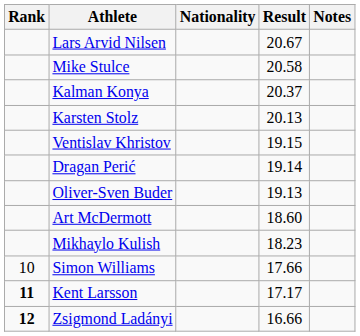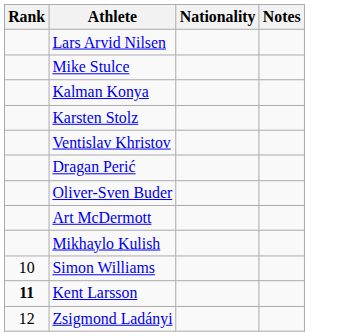- column: Result | 20.67 | 20.58 | 20.37 | 20.13 | 19.15 | 19.14 | 19.13 | 18.60 | 18.23 | 17.66 | 17.17 | 16.66
Zsigmond Ladányi | Rank: bold -> normal
